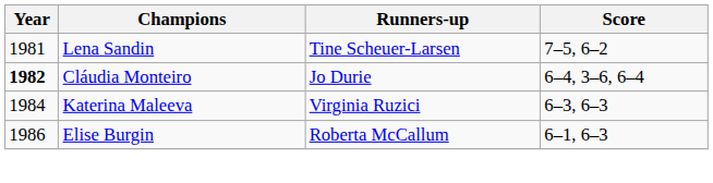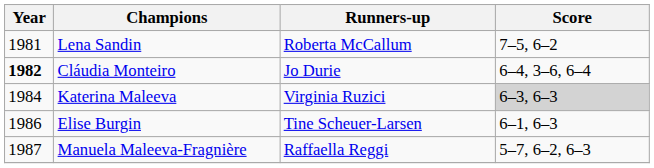Lena Sandin | Runners-up: Tine Scheuer-Larsen -> Roberta McCallum
Katerina Maleeva | Score: no background -> lightgrey background
Elise Burgin | Runners-up: Roberta McCallum -> Tine Scheuer-Larsen
+ row: 1987 | Manuela Maleeva-Fragnière | Raffaella Reggi | 5–7, 6–2, 6–3
